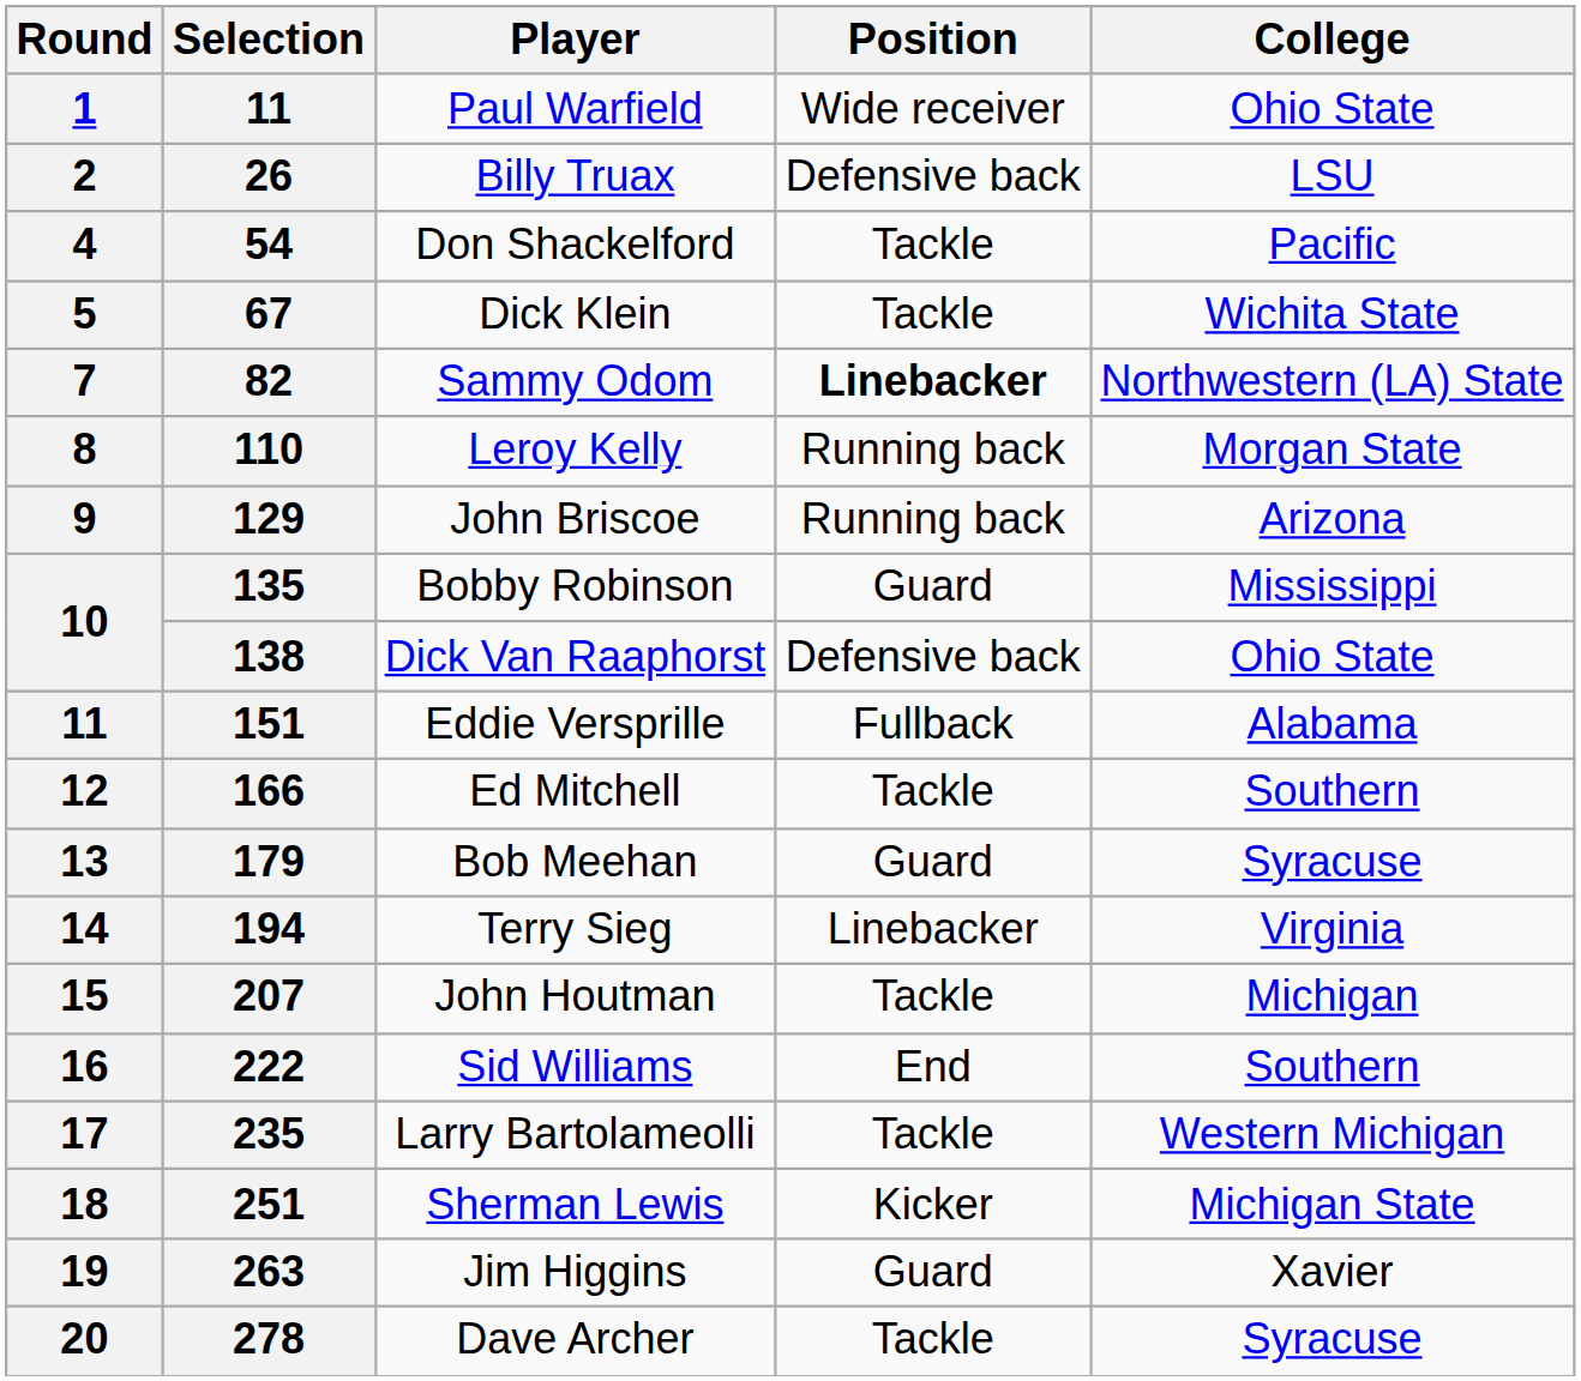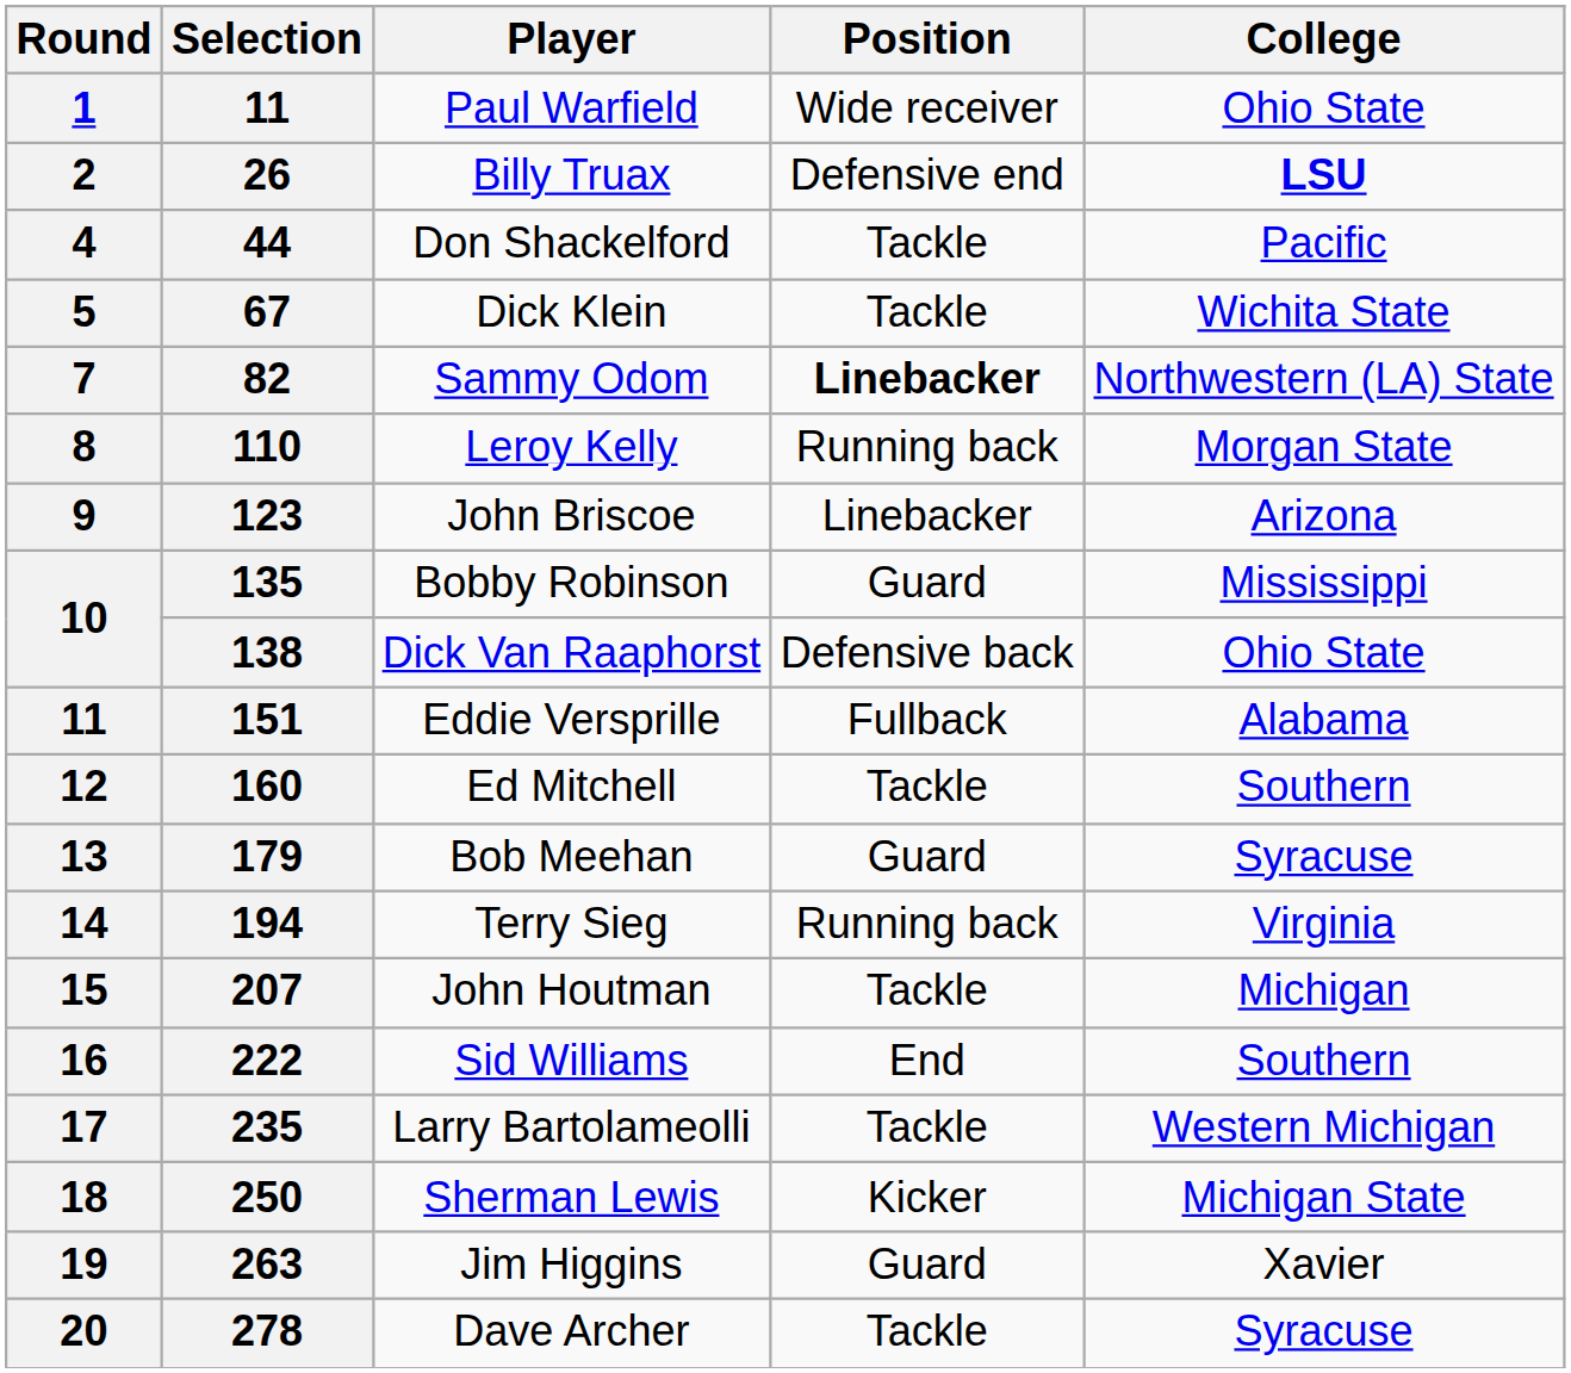Billy Truax | Position: Defensive back -> Defensive end
Billy Truax | College: normal -> bold
Don Shackelford | Selection: 54 -> 44
John Briscoe | Selection: 129 -> 123
John Briscoe | Position: Running back -> Linebacker
Ed Mitchell | Selection: 166 -> 160
Terry Sieg | Position: Linebacker -> Running back
Sherman Lewis | Selection: 251 -> 250
